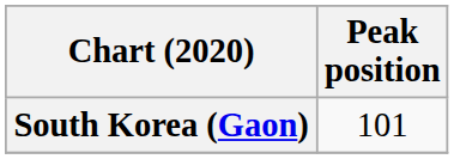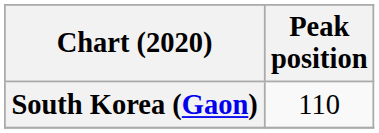South Korea (Gaon) | Peak position: 101 -> 110
